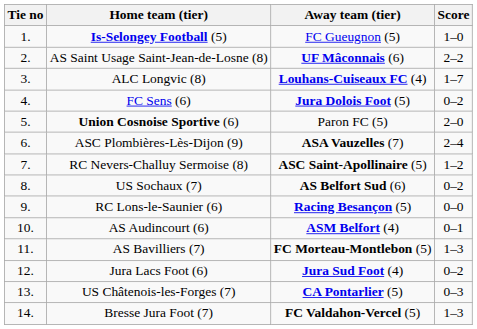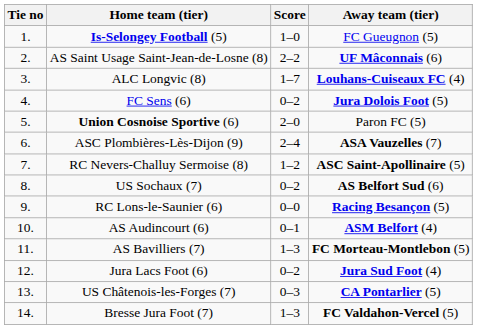columns swapped: Score <-> Away team (tier)
